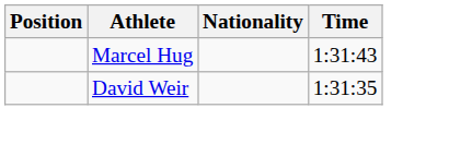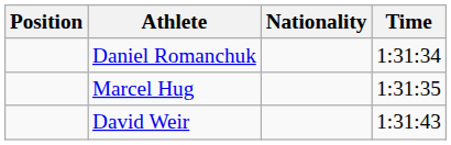+ row: Daniel Romanchuk | 1:31:34
Marcel Hug | Time: 1:31:43 -> 1:31:35
David Weir | Time: 1:31:35 -> 1:31:43
